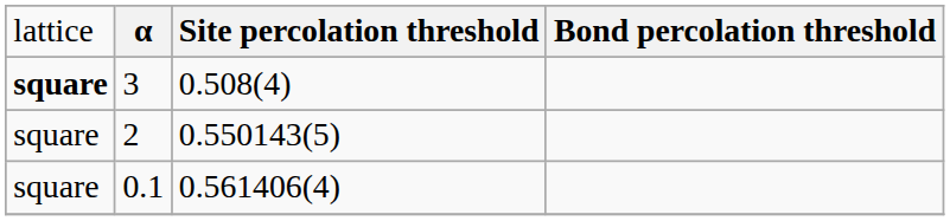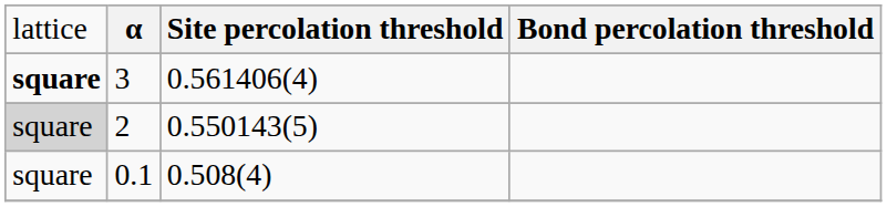3 | column 3: 0.508(4) -> 0.561406(4)
2 | column 1: no background -> lightgrey background
0.1 | column 3: 0.561406(4) -> 0.508(4)
